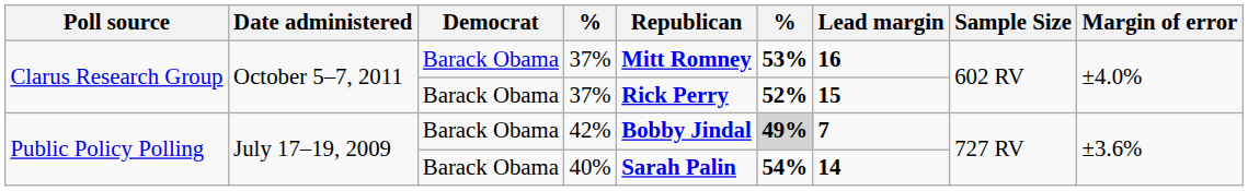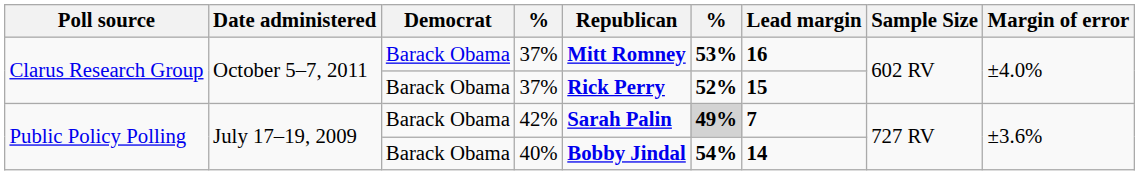42% | Republican: Bobby Jindal -> Sarah Palin
40% | Republican: Sarah Palin -> Bobby Jindal
